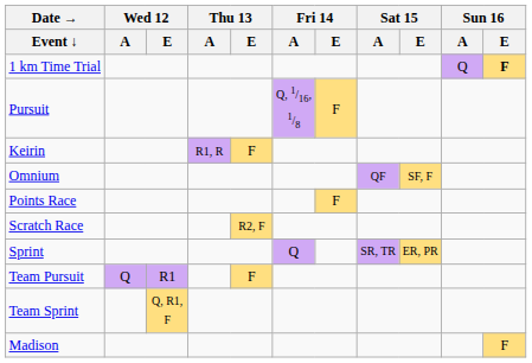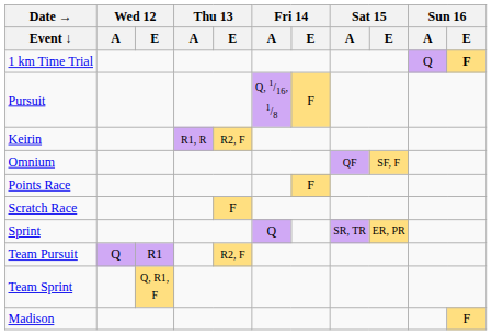Keirin | Thu 13 / E: F -> R2, F
Scratch Race | Thu 13 / E: R2, F -> F
Team Pursuit | Thu 13 / E: F -> R2, F
